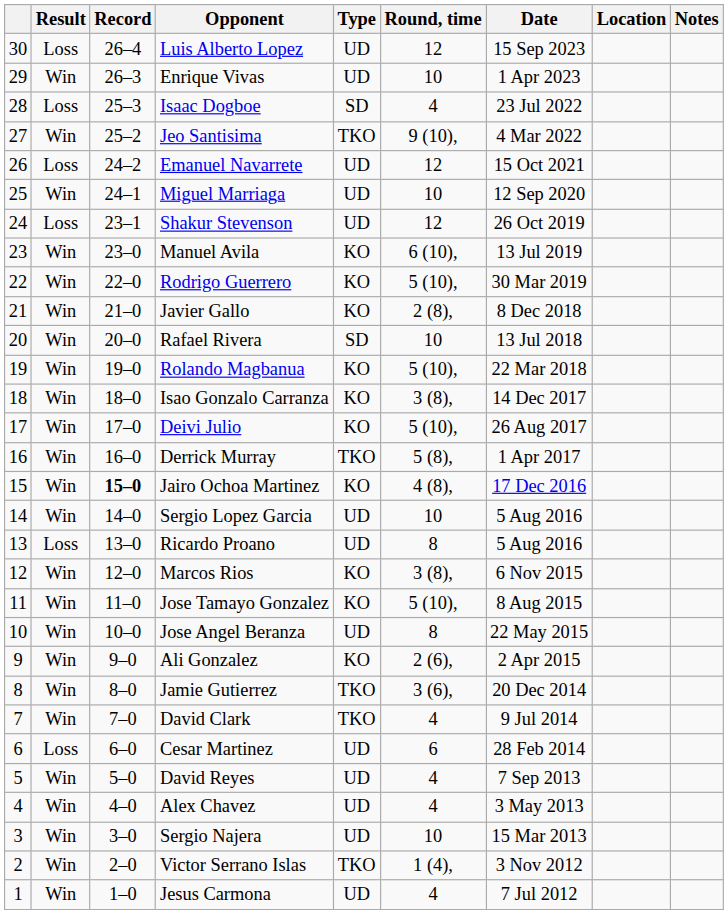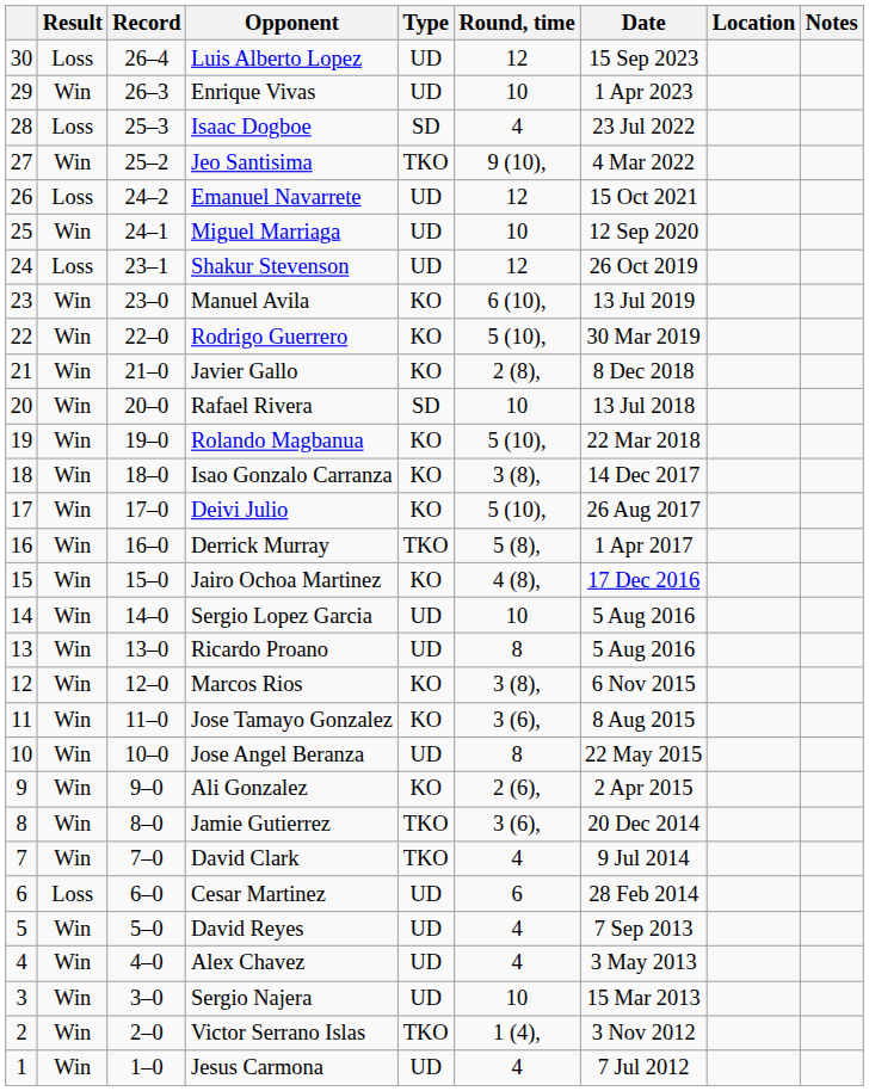Jairo Ochoa Martinez | Record: bold -> normal
Ricardo Proano | Result: Loss -> Win
Jose Tamayo Gonzalez | Round, time: 5 (10), -> 3 (6),
